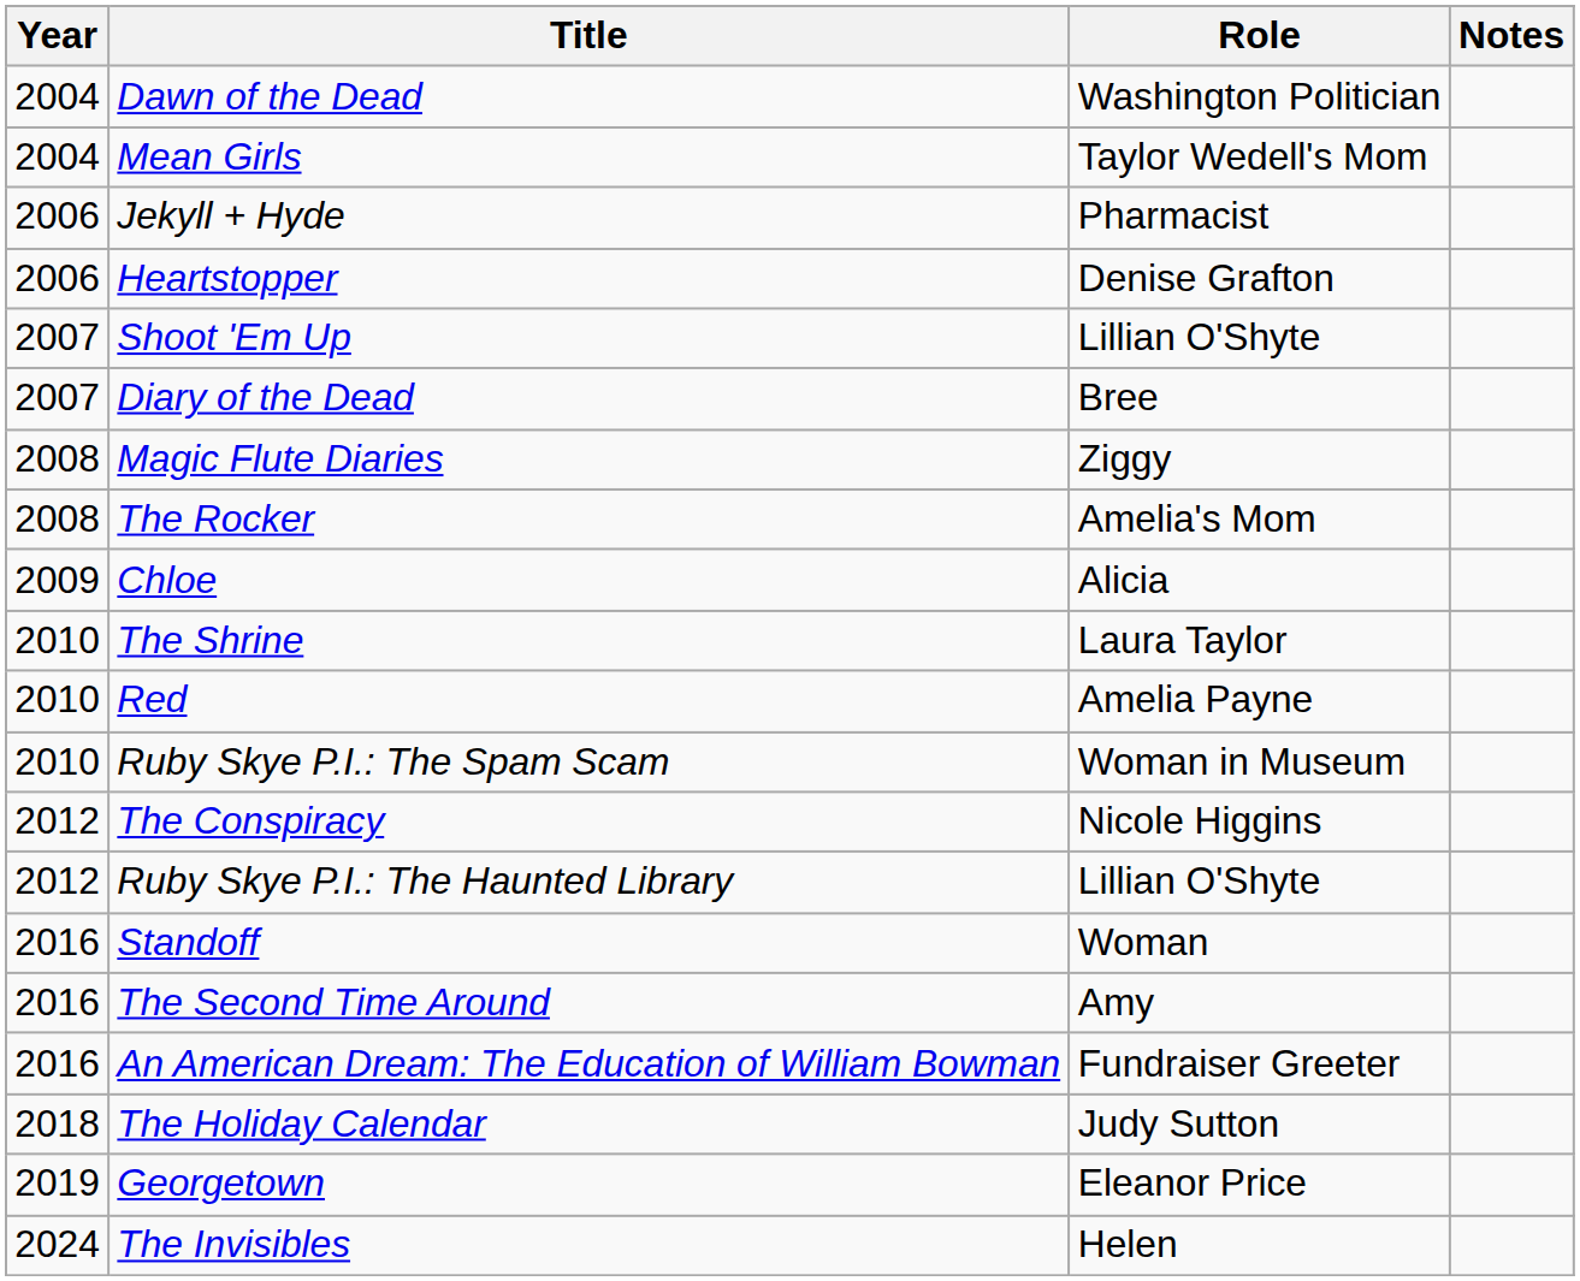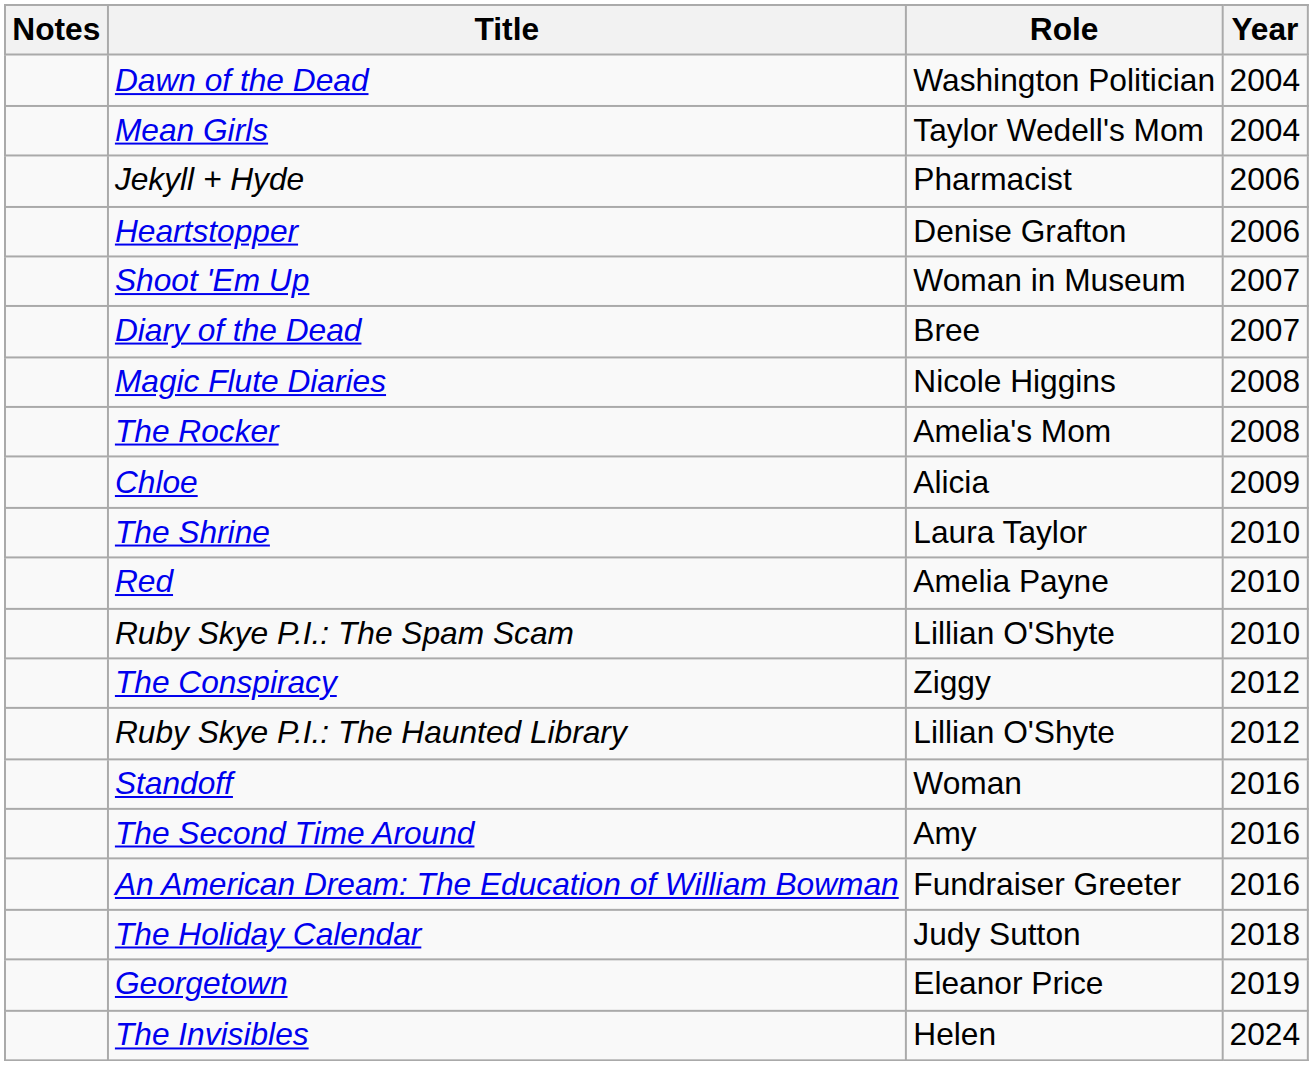columns swapped: Year <-> Notes
Shoot 'Em Up | Role: Lillian O'Shyte -> Woman in Museum
Magic Flute Diaries | Role: Ziggy -> Nicole Higgins
Ruby Skye P.I.: The Spam Scam | Role: Woman in Museum -> Lillian O'Shyte
The Conspiracy | Role: Nicole Higgins -> Ziggy
